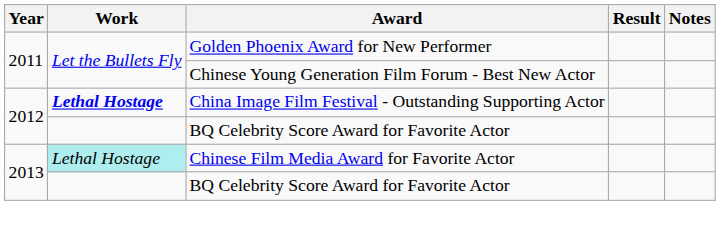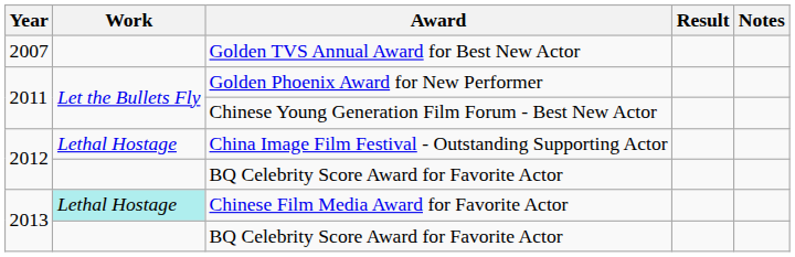+ row: 2007 | Golden TVS Annual Award for Best New Actor
China Image Film Festival - Outstanding Supporting Actor | Work: bold -> normal
